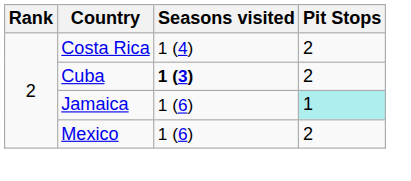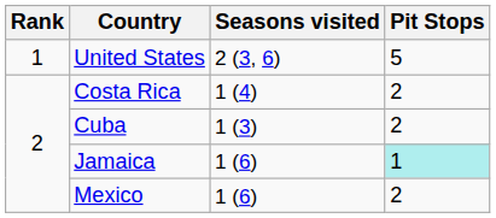+ row: 1 | United States | 2 (3, 6) | 5
Cuba | Seasons visited: bold -> normal
